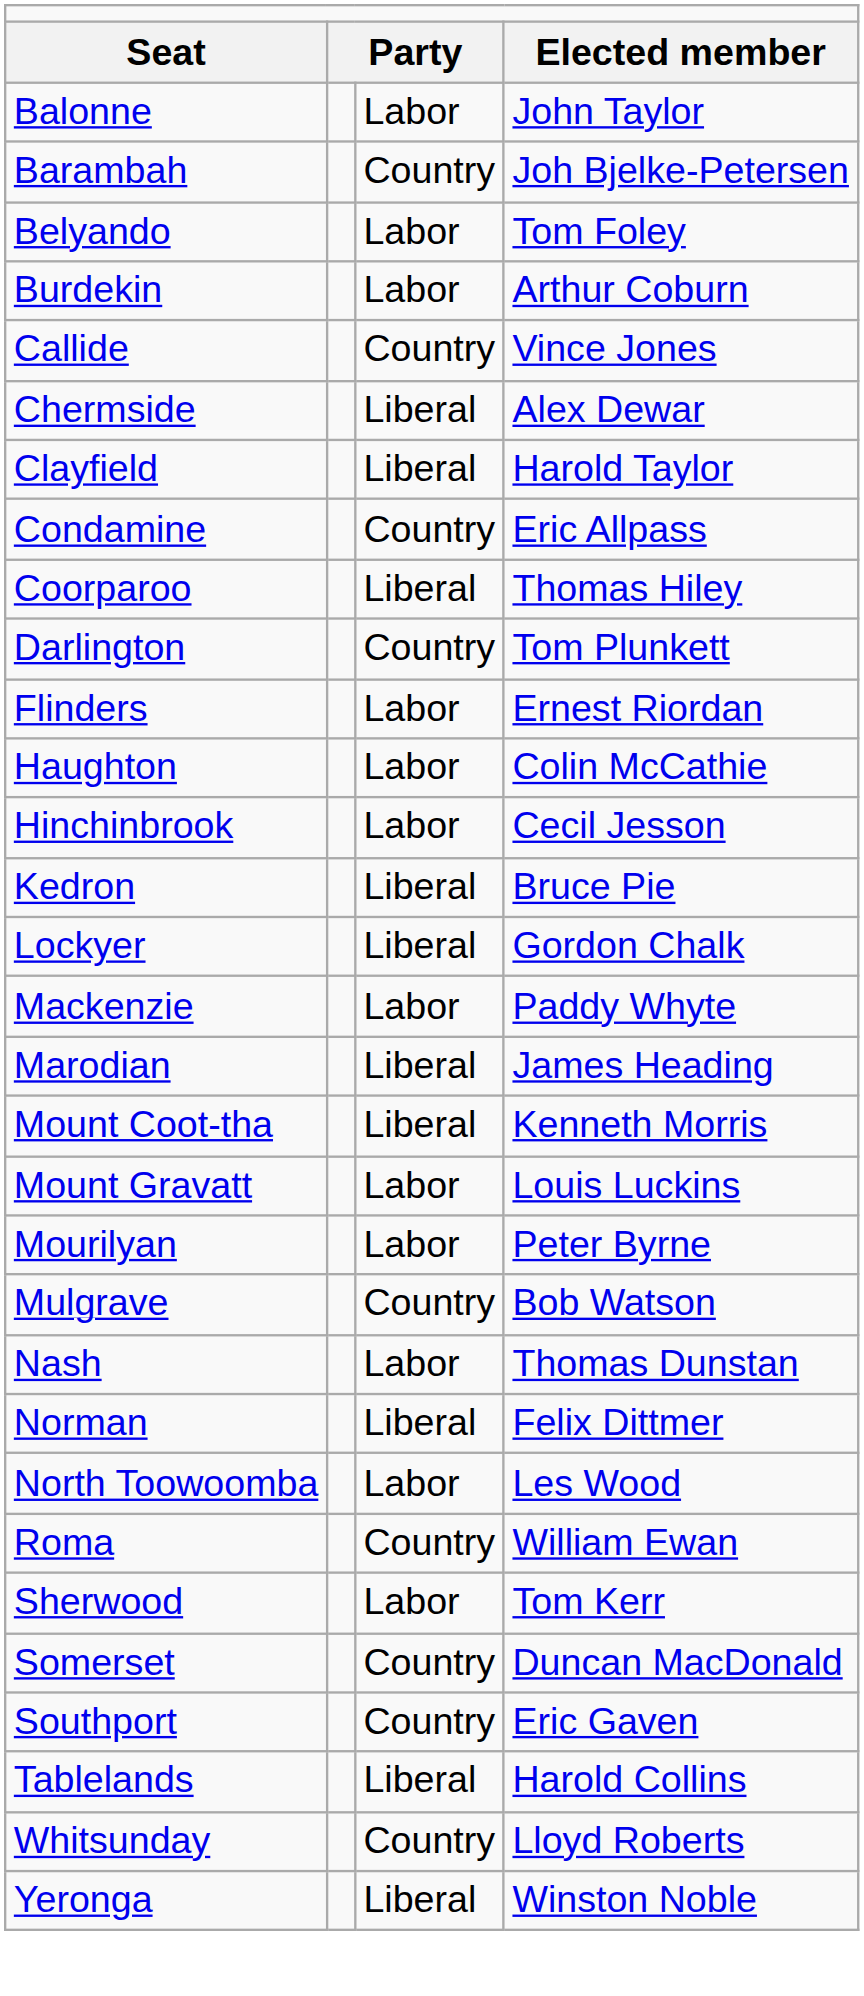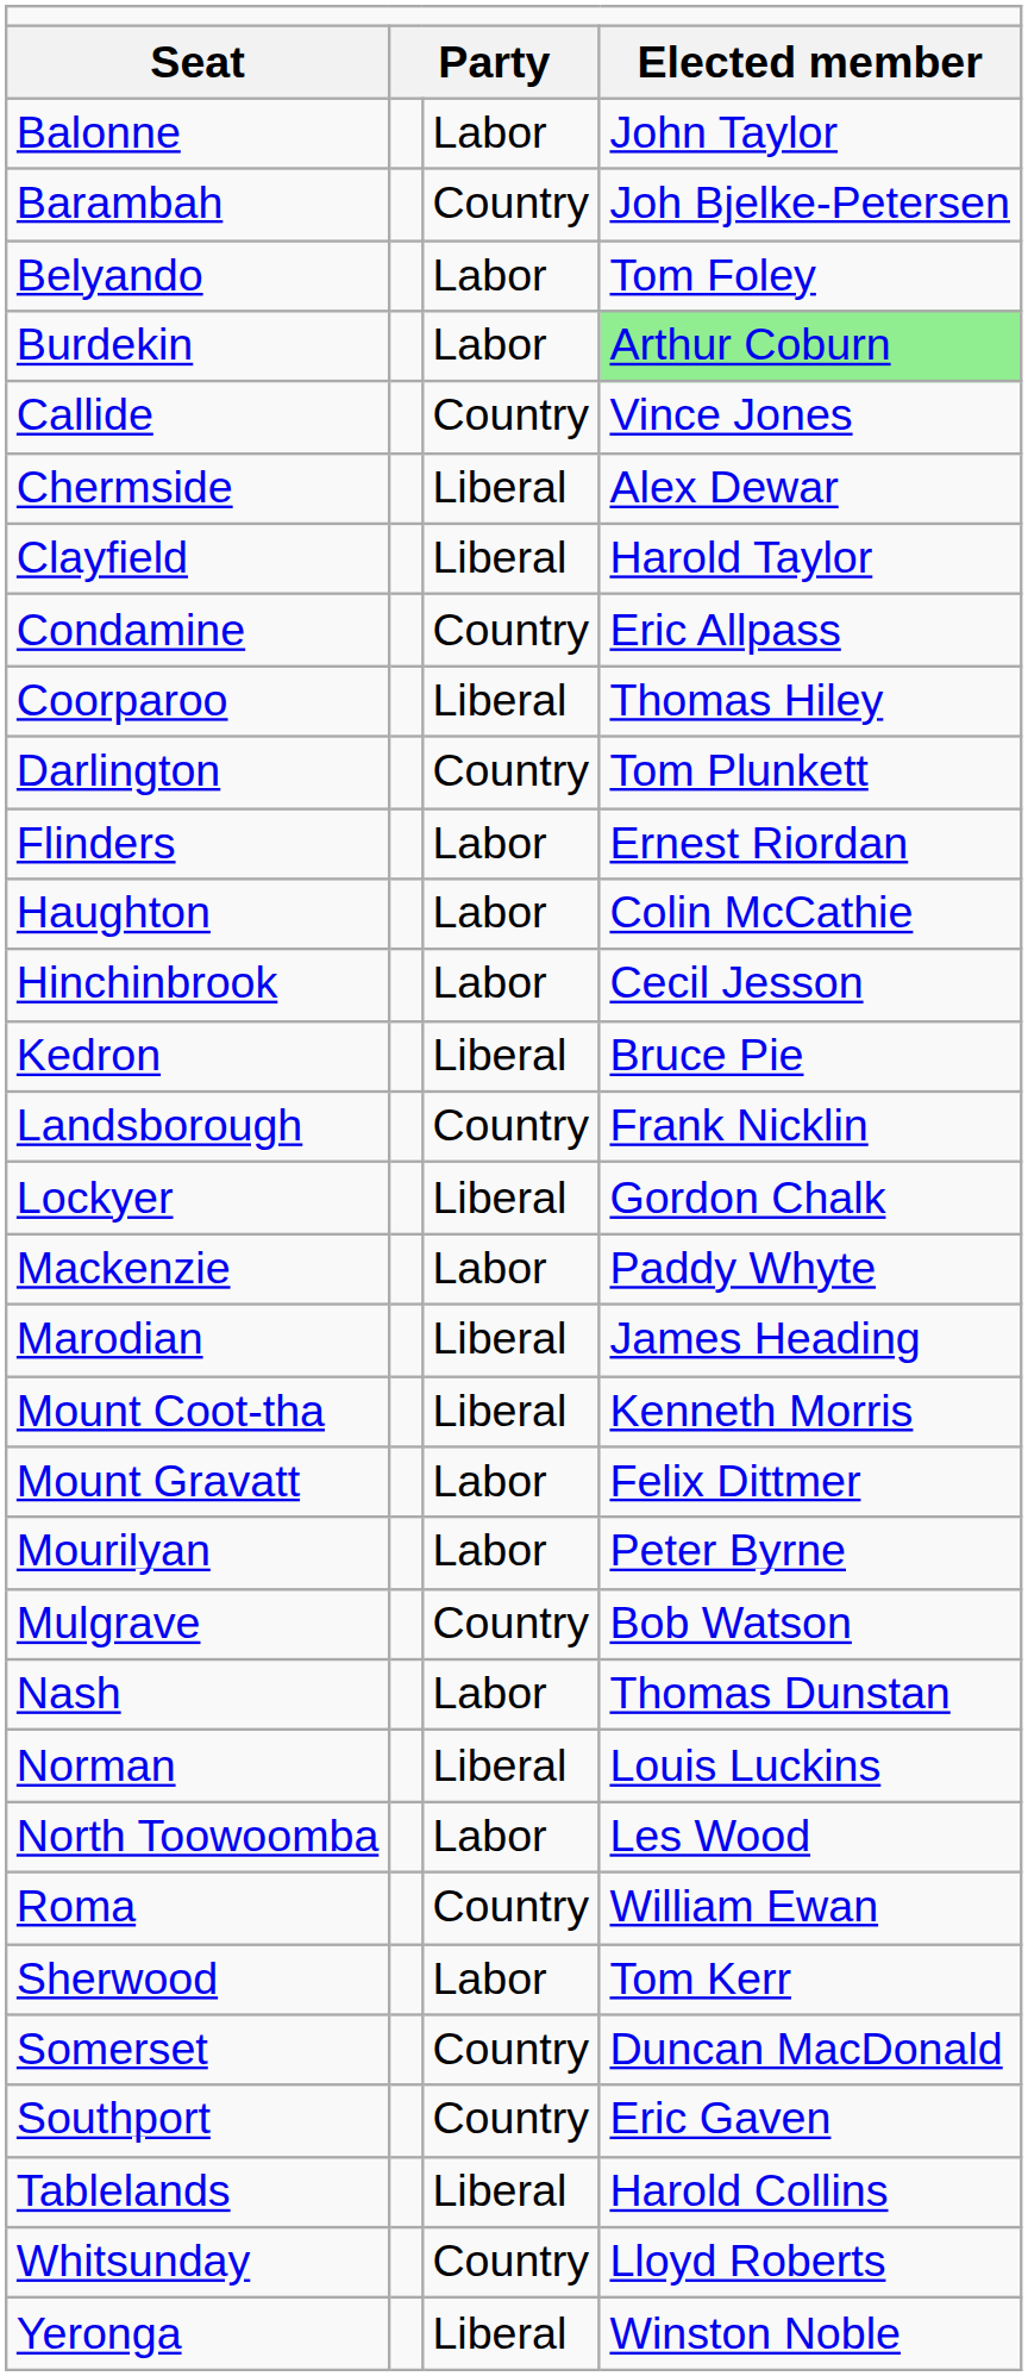Burdekin | column 4: no background -> lightgreen background
+ row: Landsborough | Country | Frank Nicklin
Mount Gravatt | column 4: Louis Luckins -> Felix Dittmer
Norman | column 4: Felix Dittmer -> Louis Luckins
